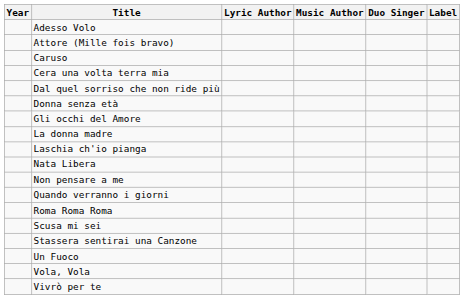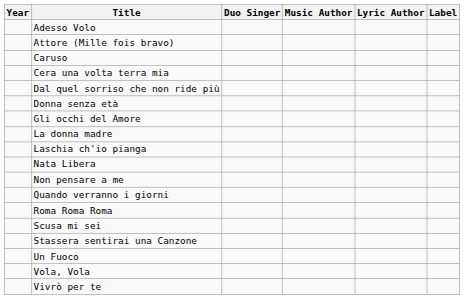columns swapped: Duo Singer <-> Lyric Author
